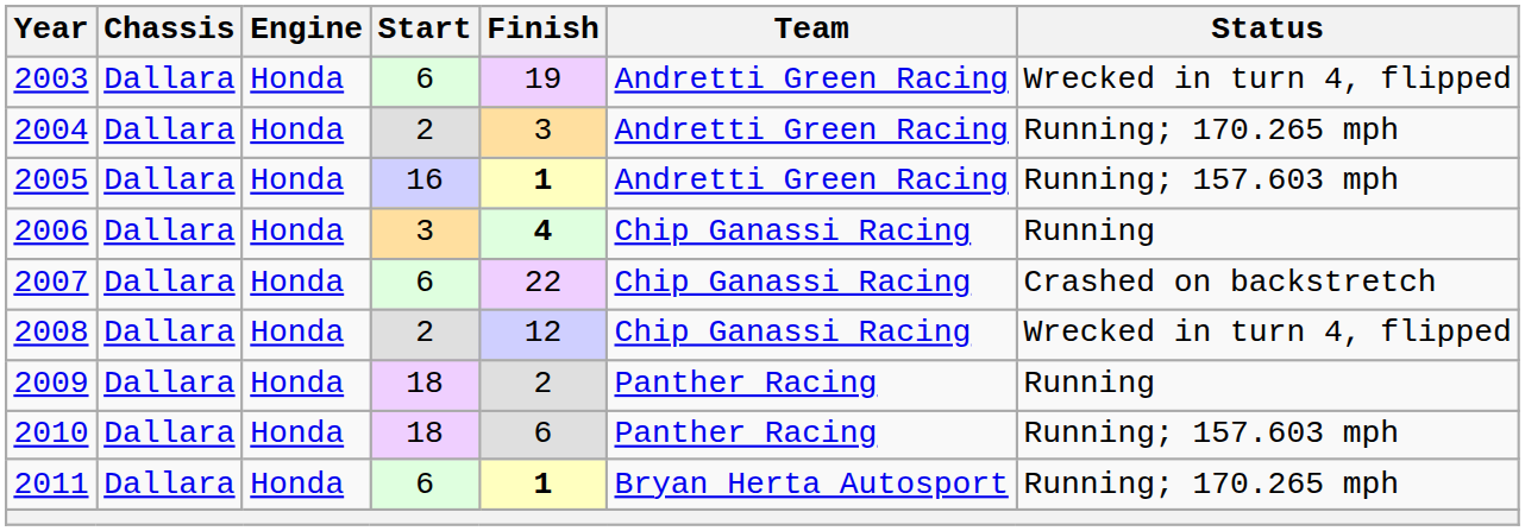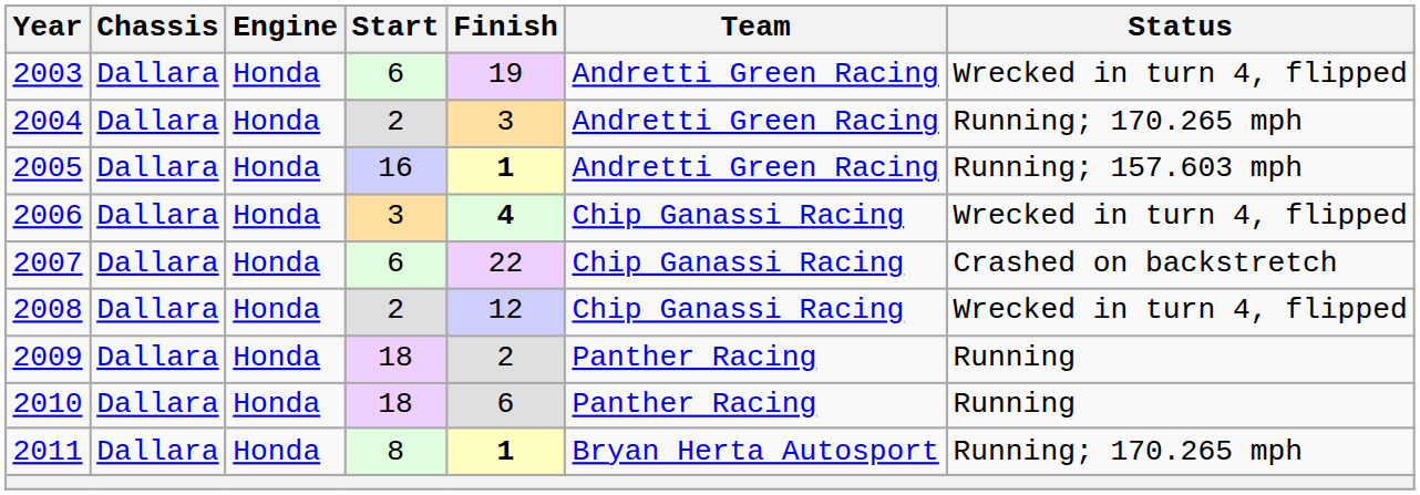2006 | Status: Running -> Wrecked in turn 4, flipped
2010 | Status: Running; 157.603 mph -> Running
2011 | Start: 6 -> 8
